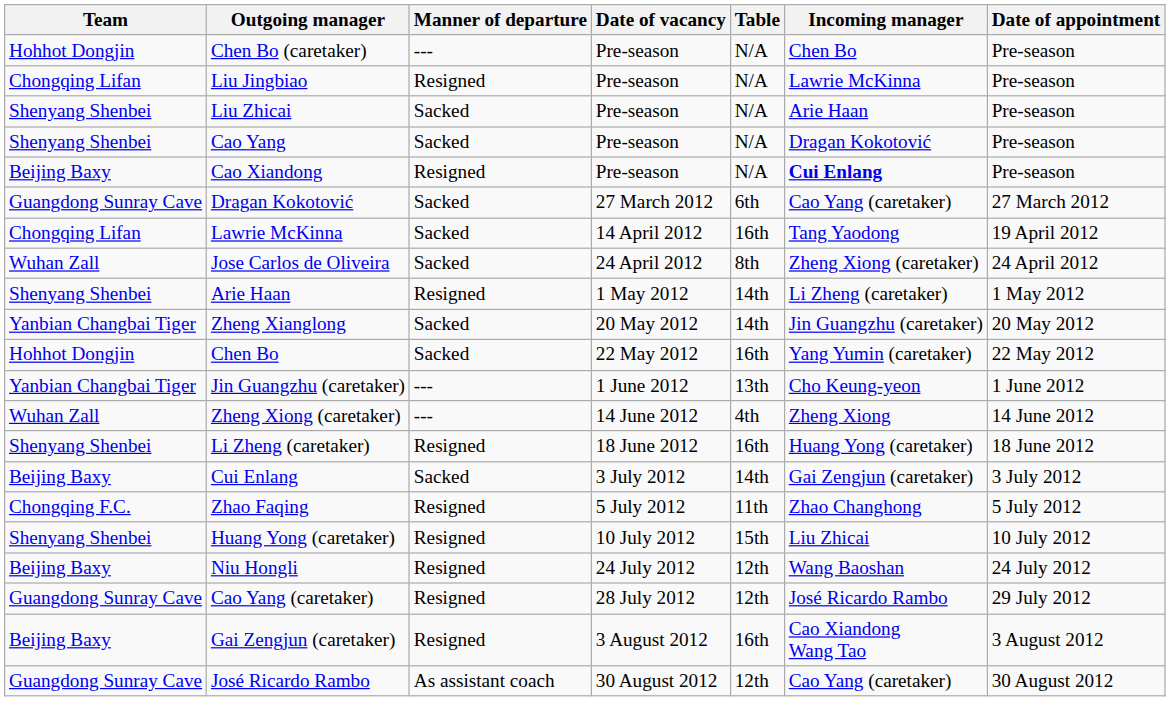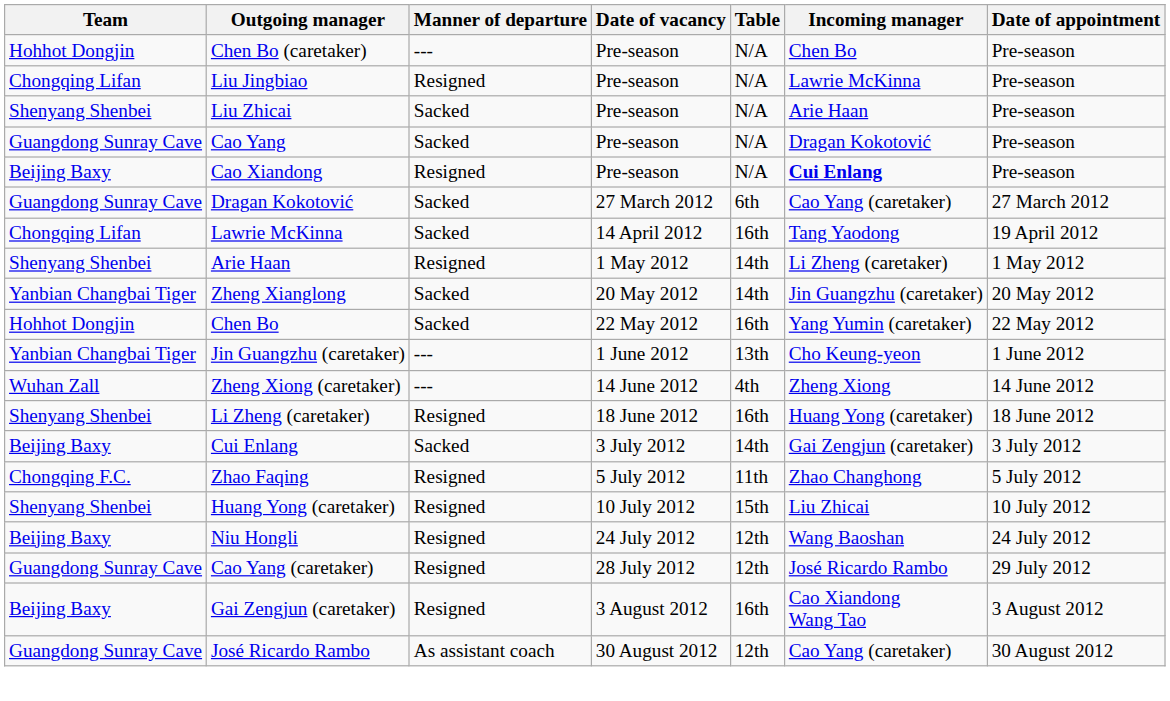Cao Yang | Team: Shenyang Shenbei -> Guangdong Sunray Cave
- row: Wuhan Zall | Jose Carlos de Oliveira | Sacked | 24 April 2012 | 8th | Zheng Xiong (caretaker) | 24 April 2012
